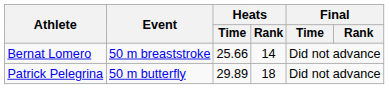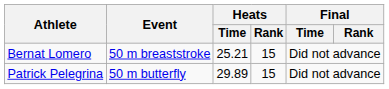Bernat Lomero | Heats / Time: 25.66 -> 25.21
Bernat Lomero | Heats / Rank: 14 -> 15
Patrick Pelegrina | Heats / Rank: 18 -> 15
